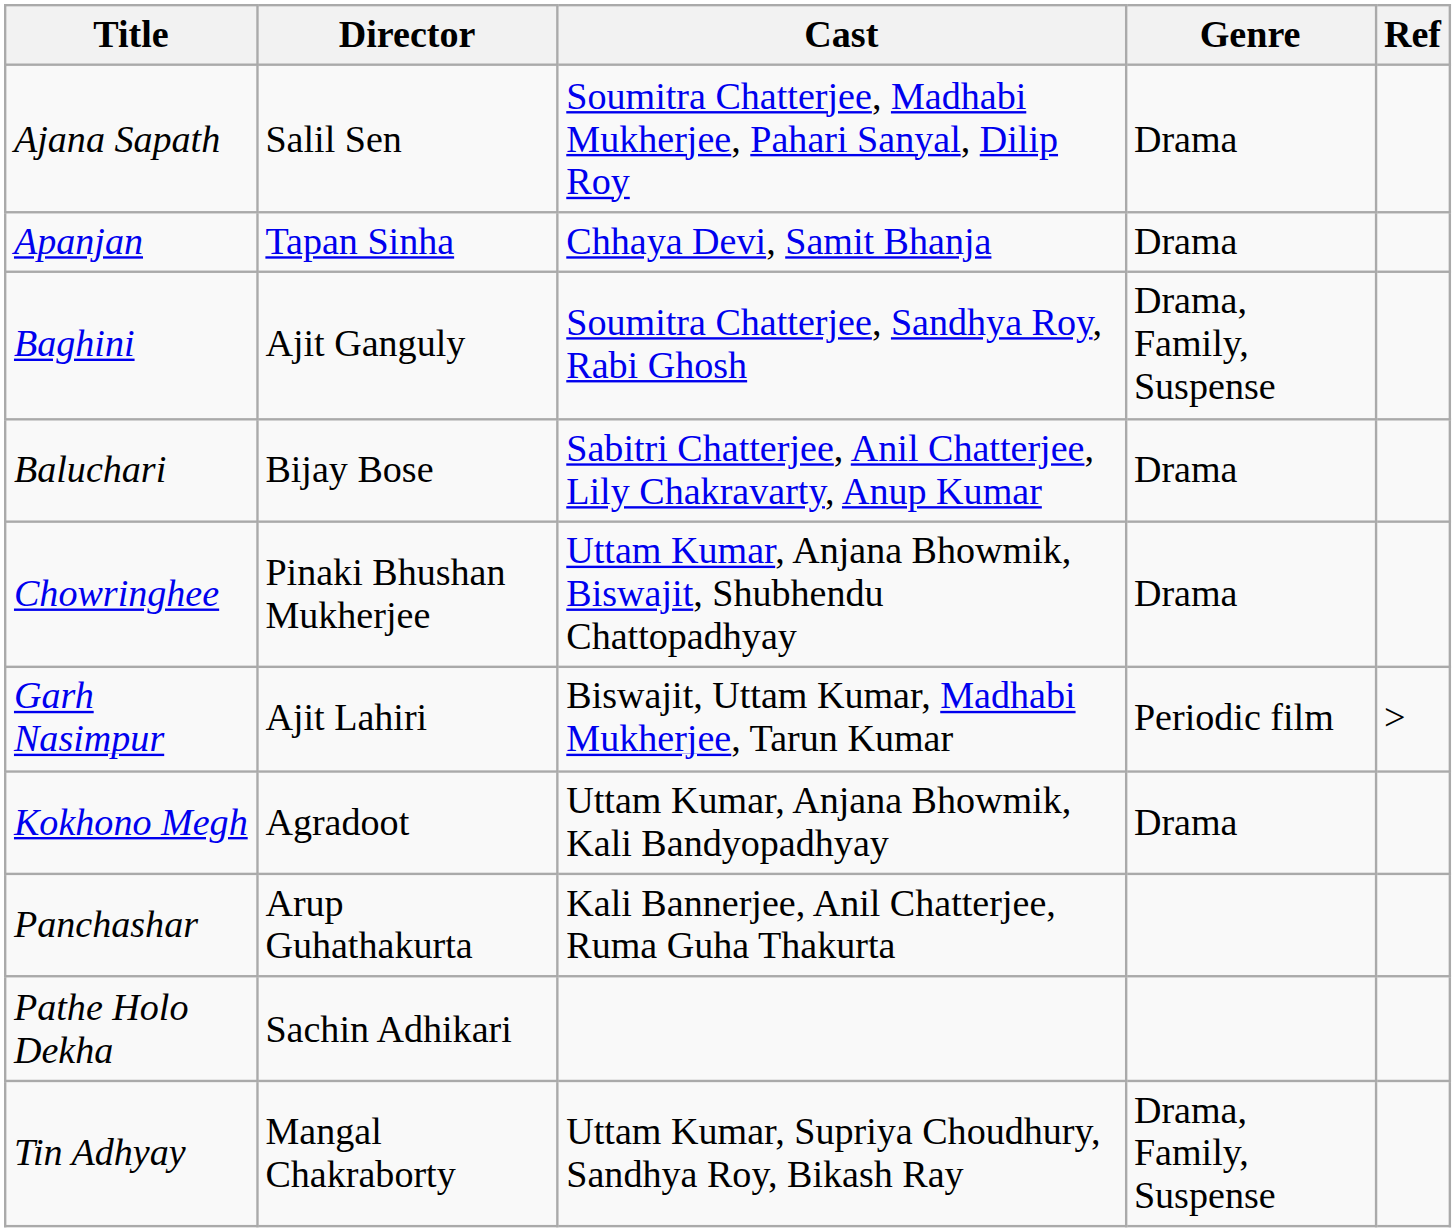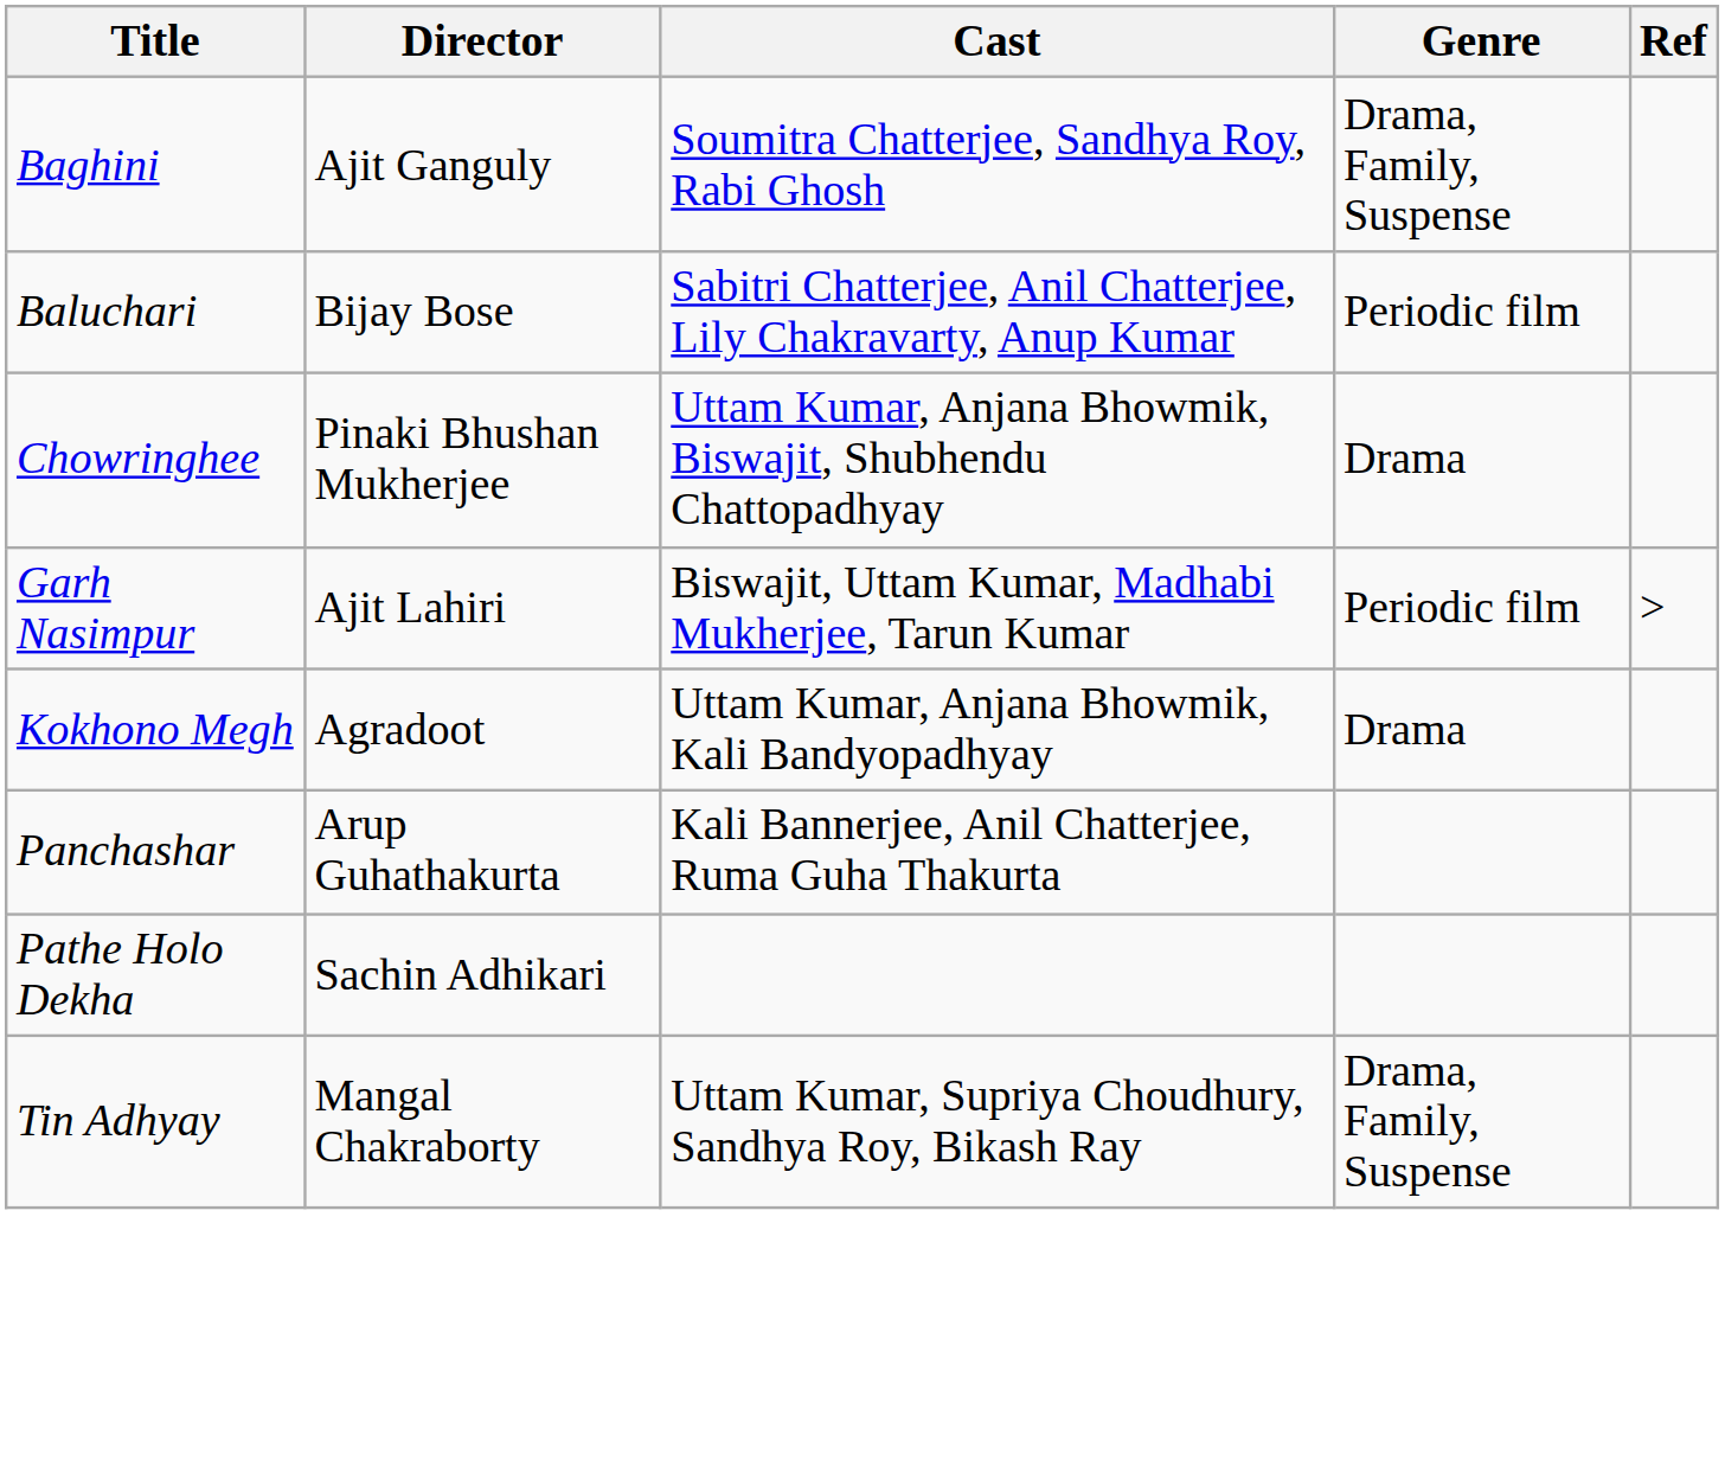- row: Ajana Sapath | Salil Sen | Soumitra Chatterjee, Madhabi Mukherjee, Pahari Sanyal, Dilip Roy | Drama
- row: Apanjan | Tapan Sinha | Chhaya Devi, Samit Bhanja | Drama
Baluchari | Genre: Drama -> Periodic film
